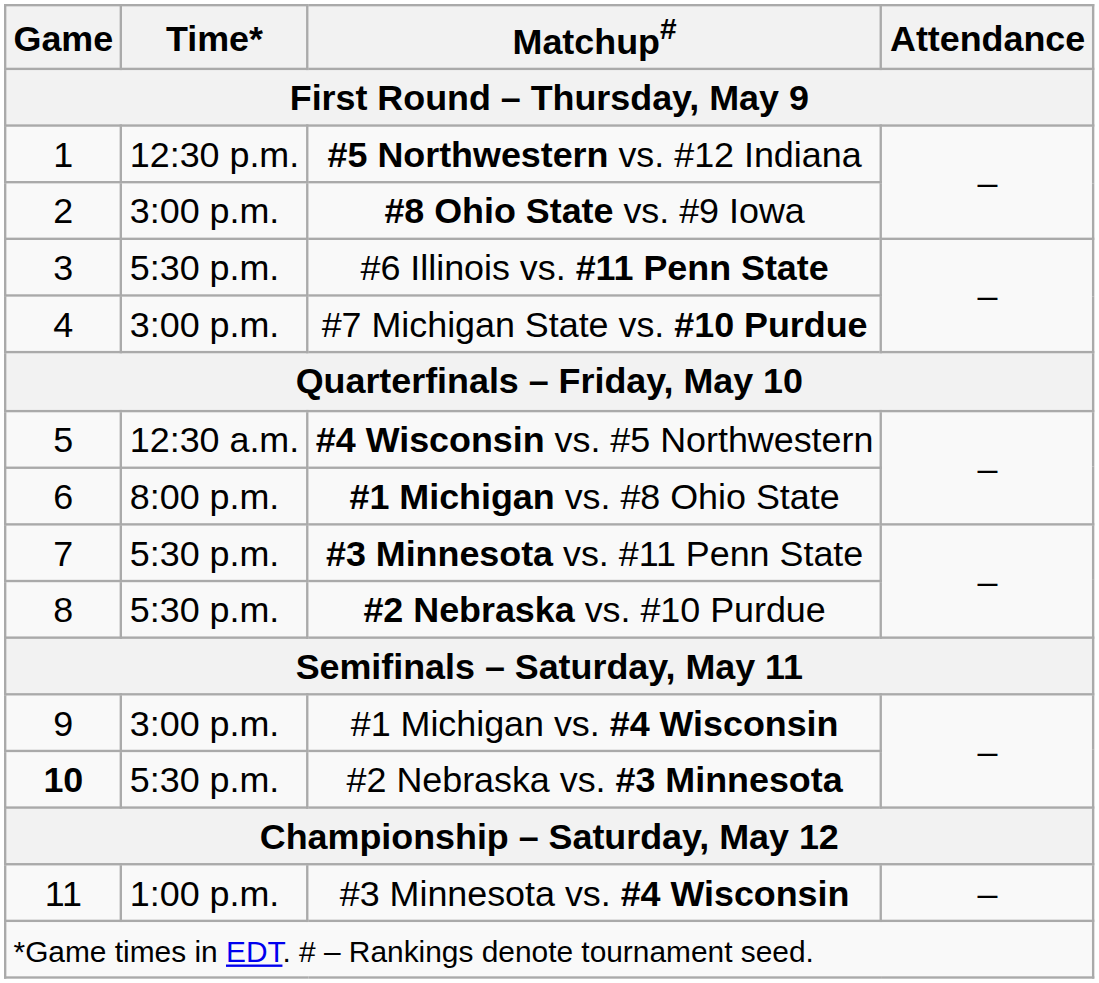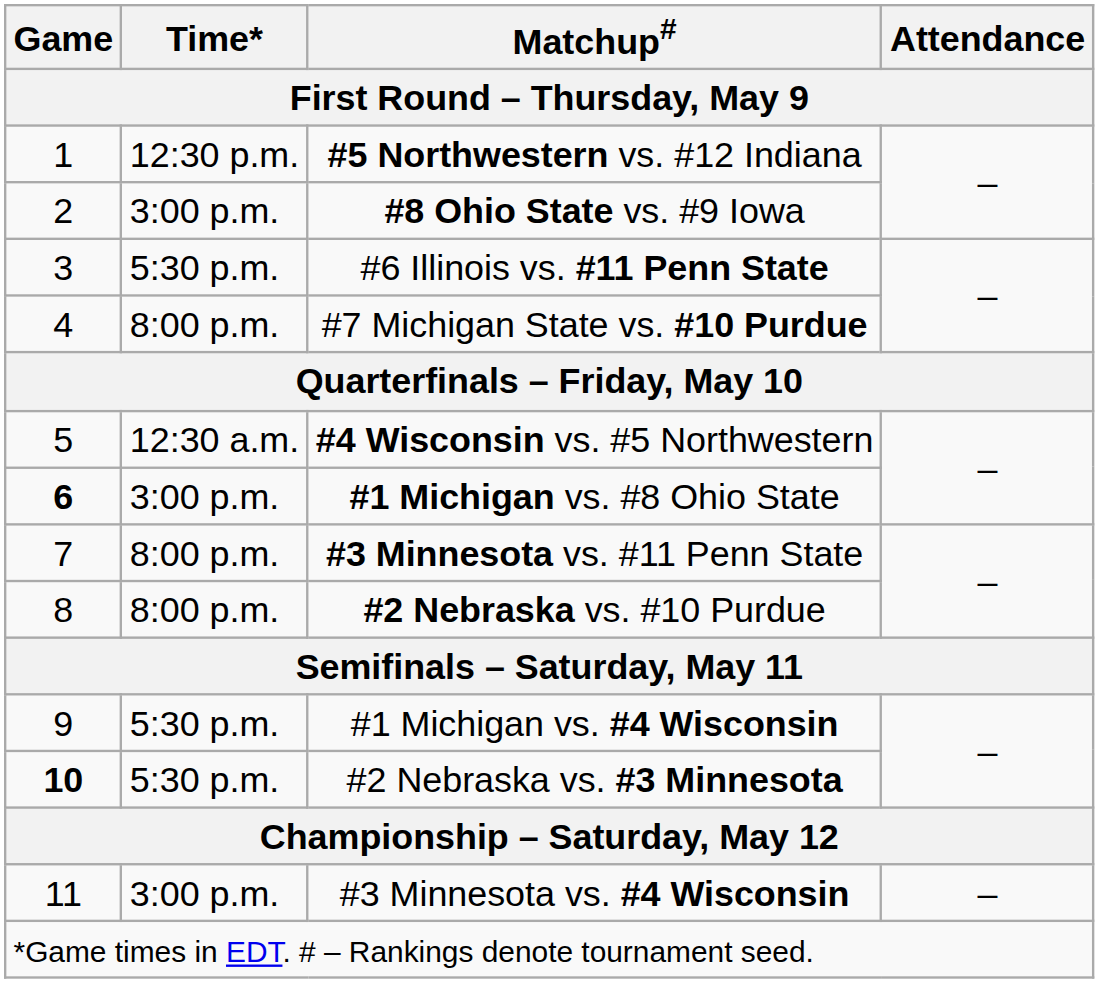#7 Michigan State vs. #10 Purdue | Time*: 3:00 p.m. -> 8:00 p.m.
#1 Michigan vs. #8 Ohio State | Game: normal -> bold
#1 Michigan vs. #8 Ohio State | Time*: 8:00 p.m. -> 3:00 p.m.
#3 Minnesota vs. #11 Penn State | Time*: 5:30 p.m. -> 8:00 p.m.
#2 Nebraska vs. #10 Purdue | Time*: 5:30 p.m. -> 8:00 p.m.
#1 Michigan vs. #4 Wisconsin | Time*: 3:00 p.m. -> 5:30 p.m.
#3 Minnesota vs. #4 Wisconsin | Time*: 1:00 p.m. -> 3:00 p.m.
